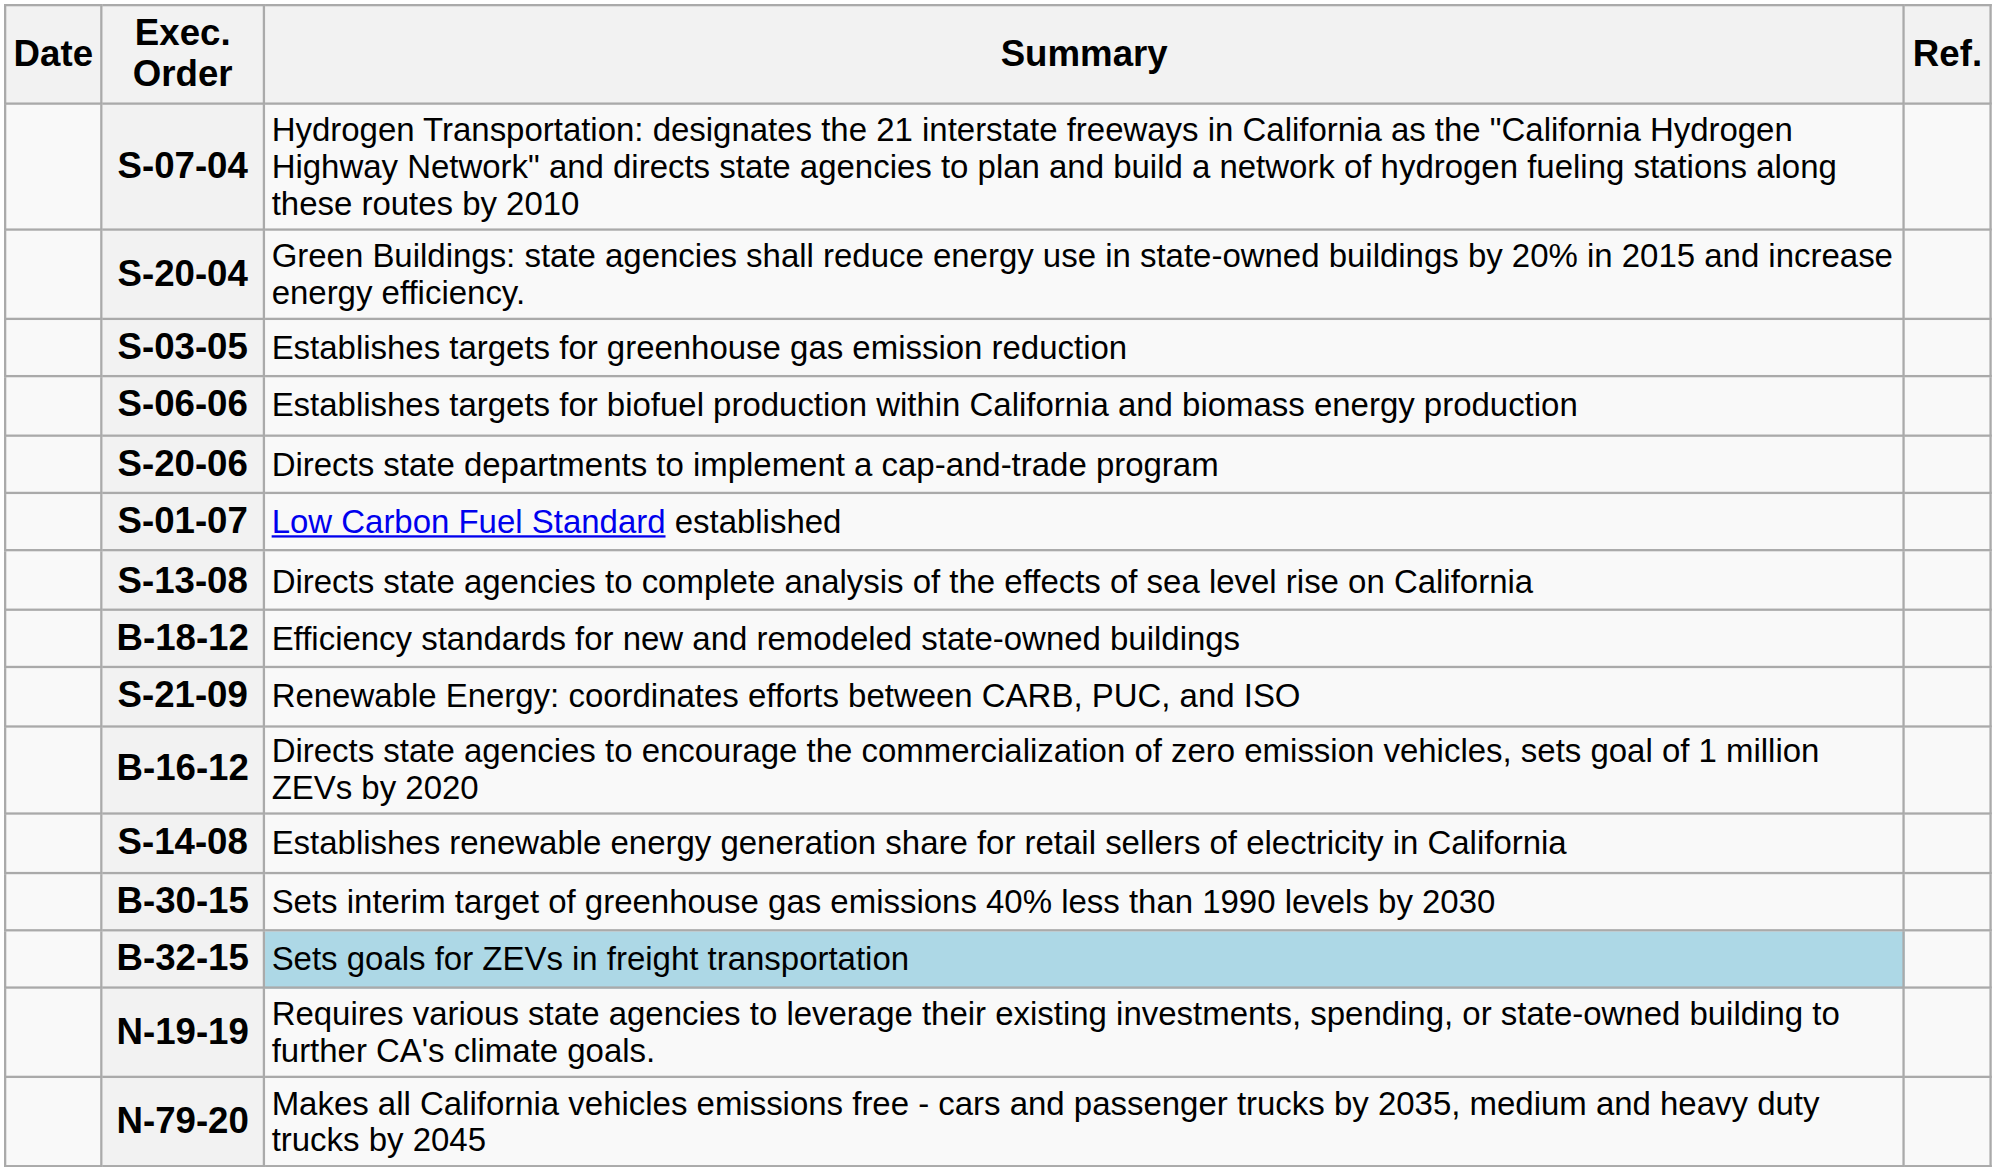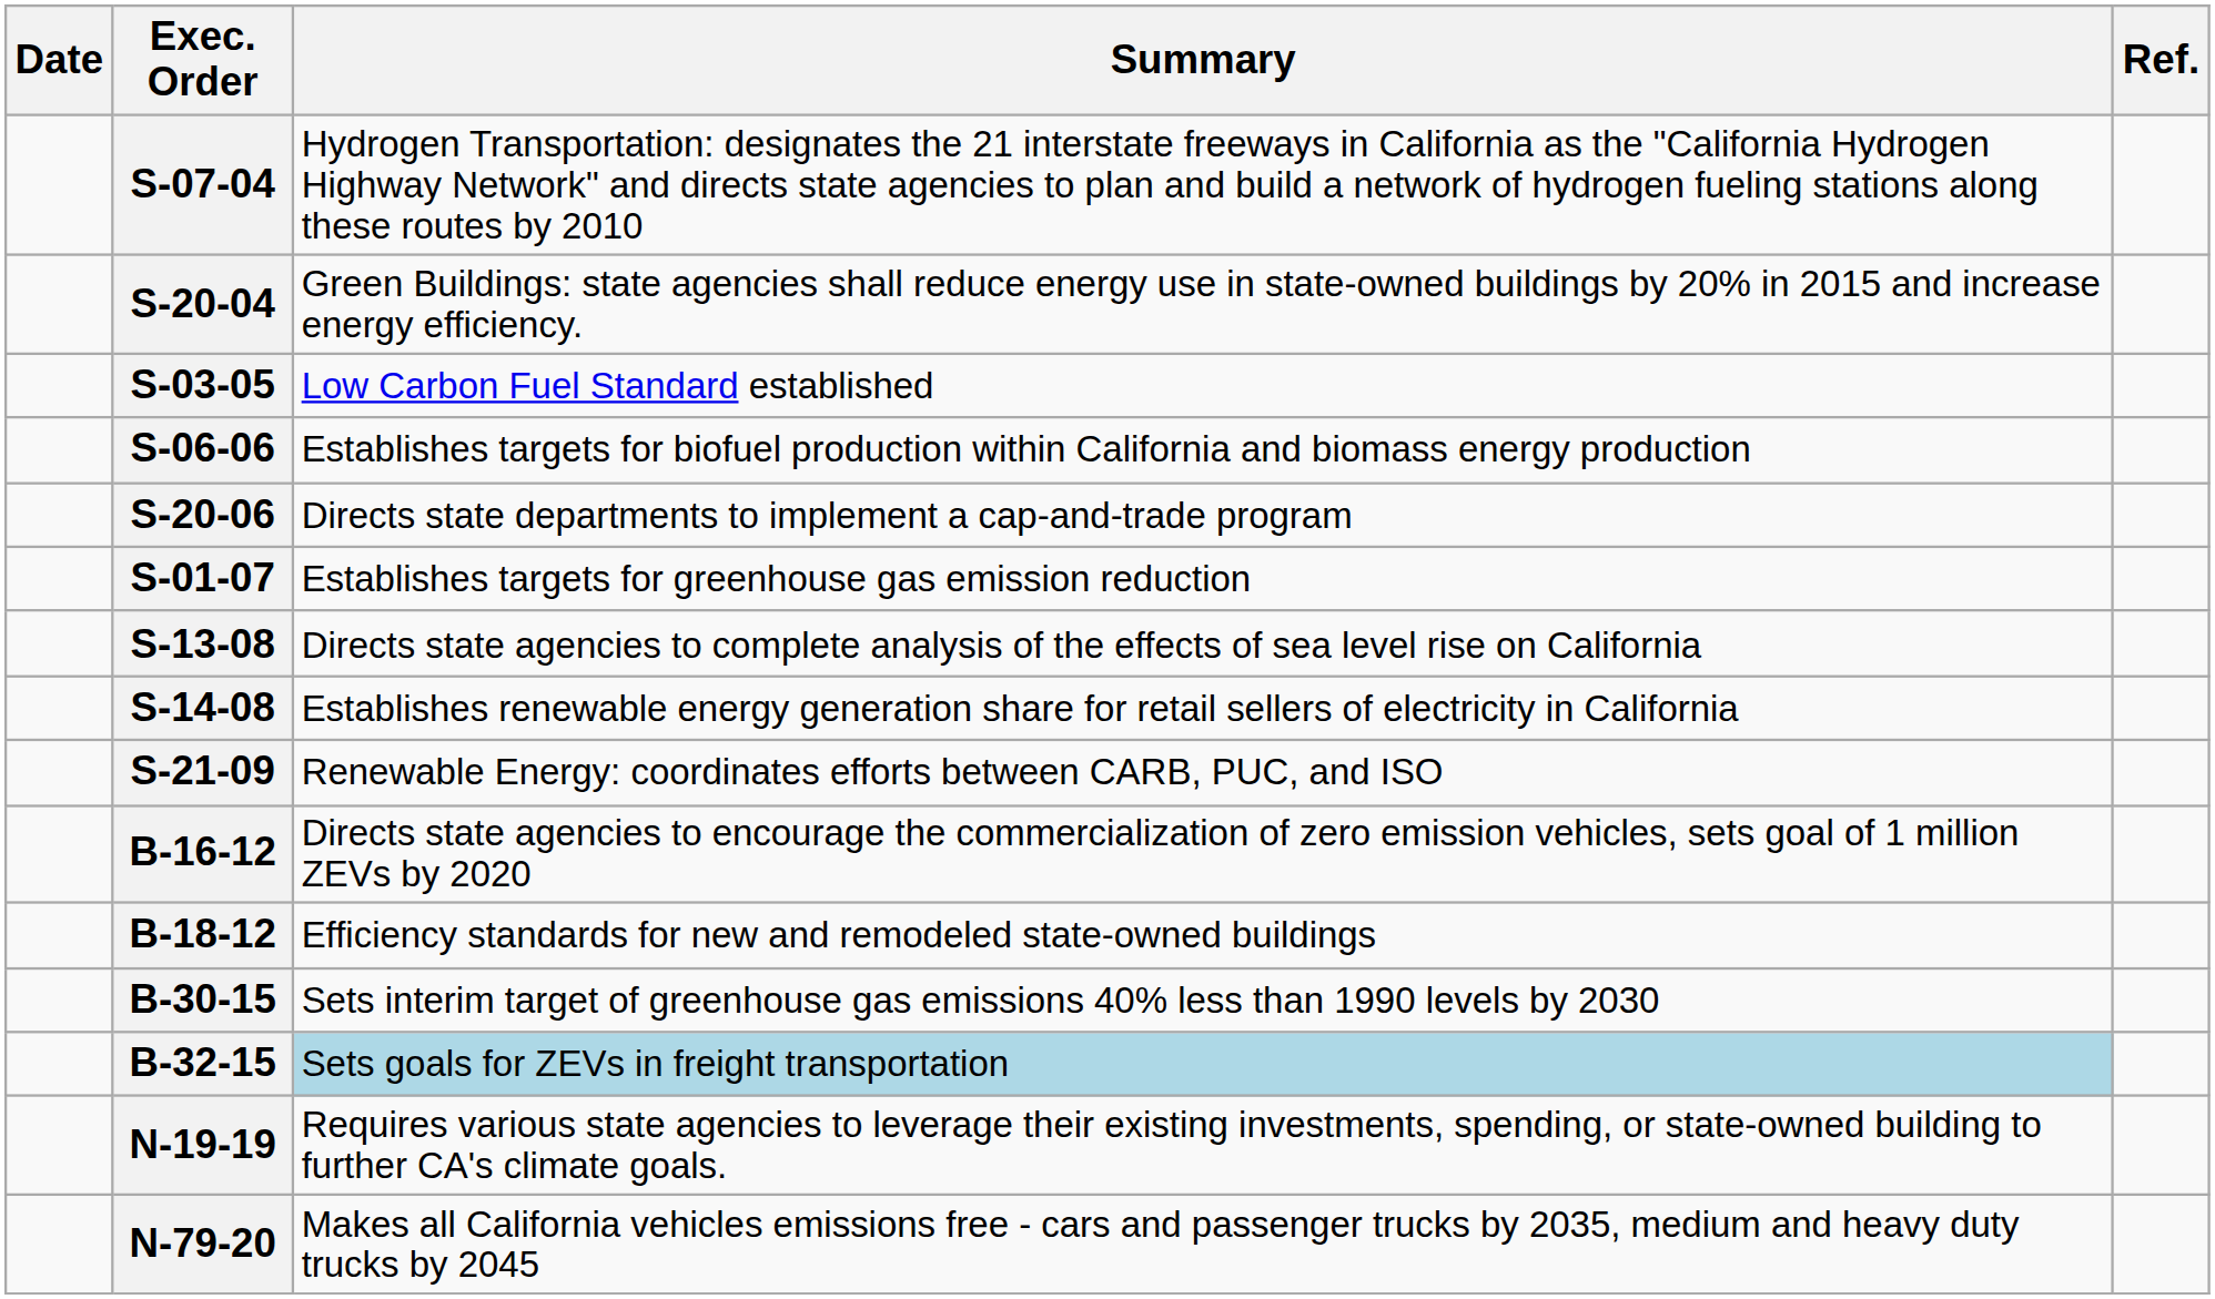S-03-05 | Summary: Establishes targets for greenhouse gas emission reduction -> Low Carbon Fuel Standard established
S-01-07 | Summary: Low Carbon Fuel Standard established -> Establishes targets for greenhouse gas emission reduction
rows swapped: S-14-08 <-> B-18-12
